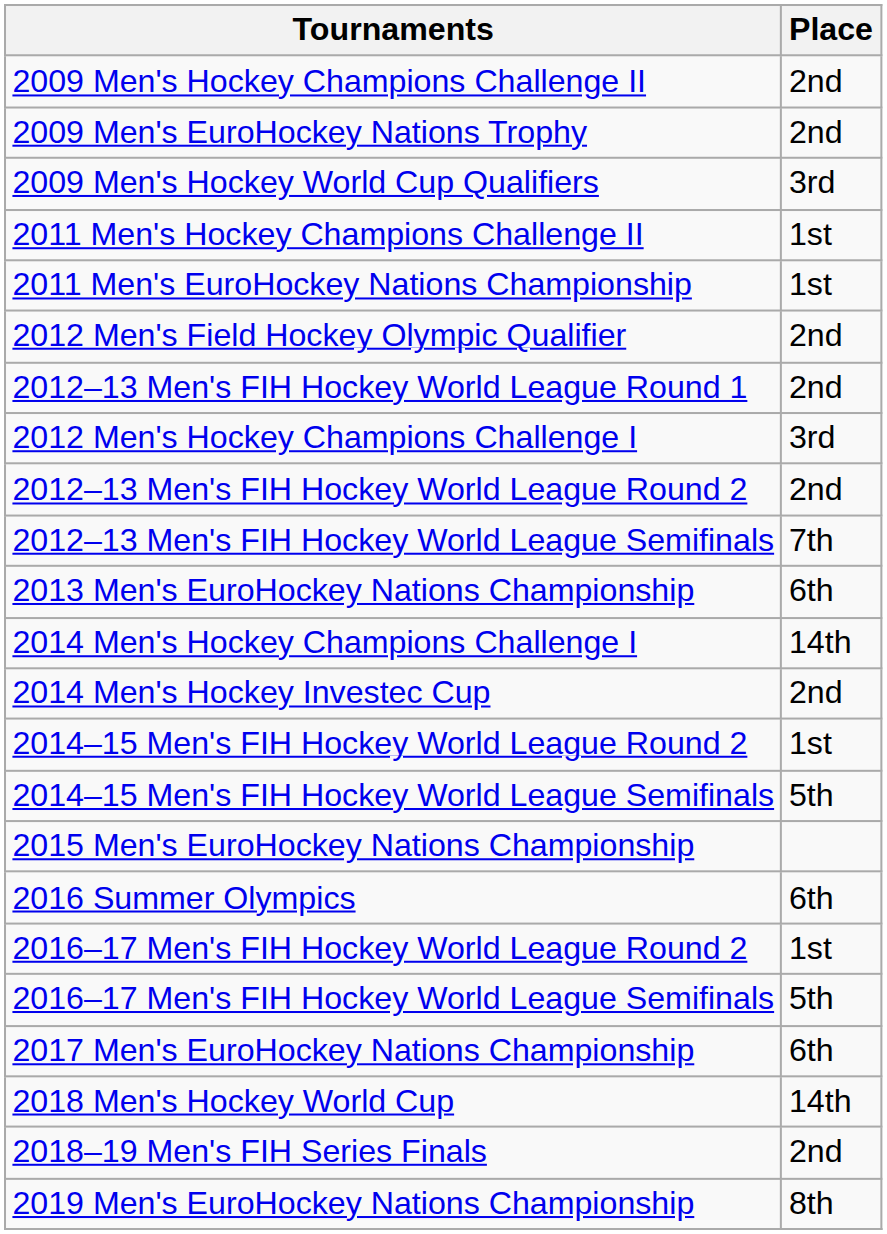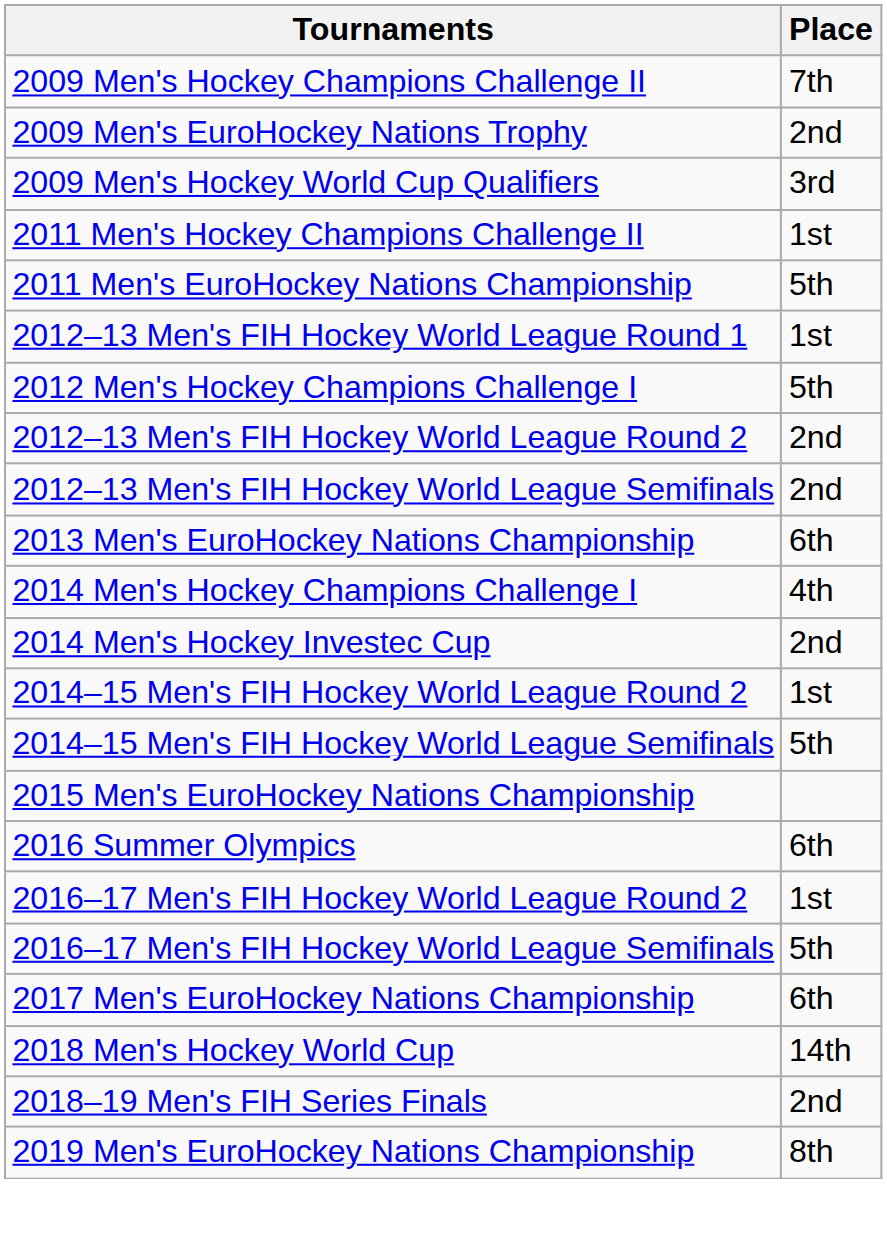2009 Men's Hockey Champions Challenge II | Place: 2nd -> 7th
2011 Men's EuroHockey Nations Championship | Place: 1st -> 5th
- row: 2012 Men's Field Hockey Olympic Qualifier | 2nd
2012–13 Men's FIH Hockey World League Round 1 | Place: 2nd -> 1st
2012 Men's Hockey Champions Challenge I | Place: 3rd -> 5th
2012–13 Men's FIH Hockey World League Semifinals | Place: 7th -> 2nd
2014 Men's Hockey Champions Challenge I | Place: 14th -> 4th
